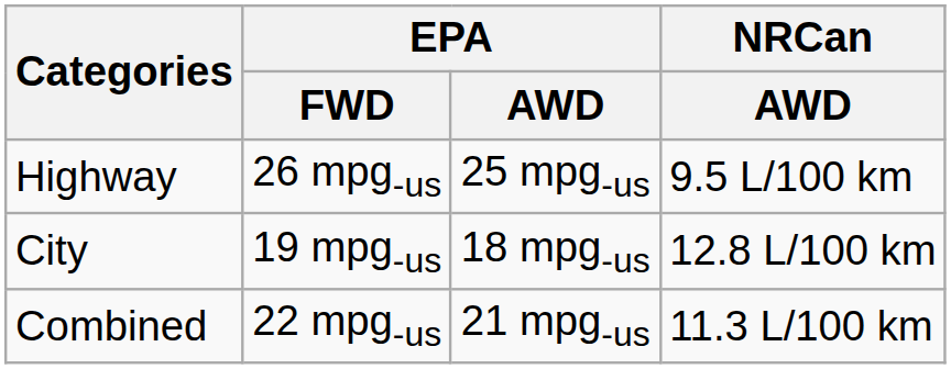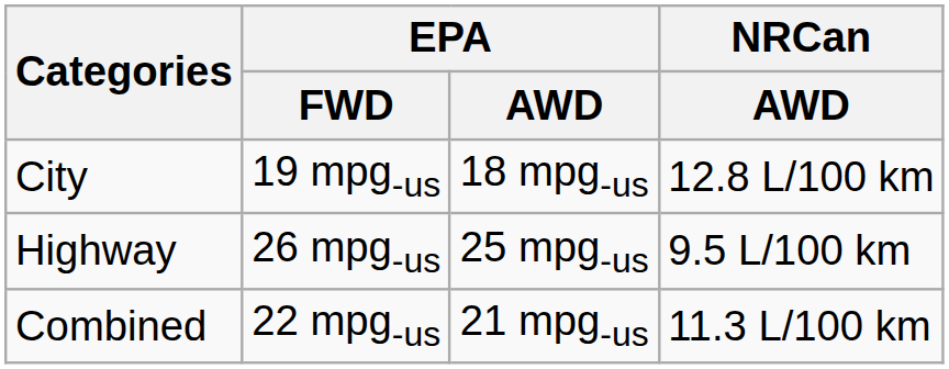rows swapped: City <-> Highway
